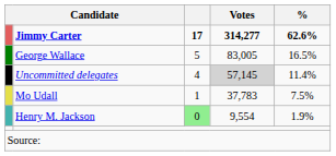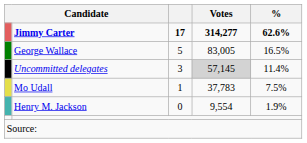Uncommitted delegates | column 3: 4 -> 3
Henry M. Jackson | column 3: lightgreen background -> no background
